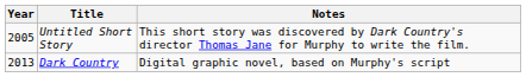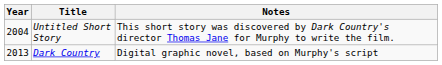Untitled Short Story | Year: 2005 -> 2004
